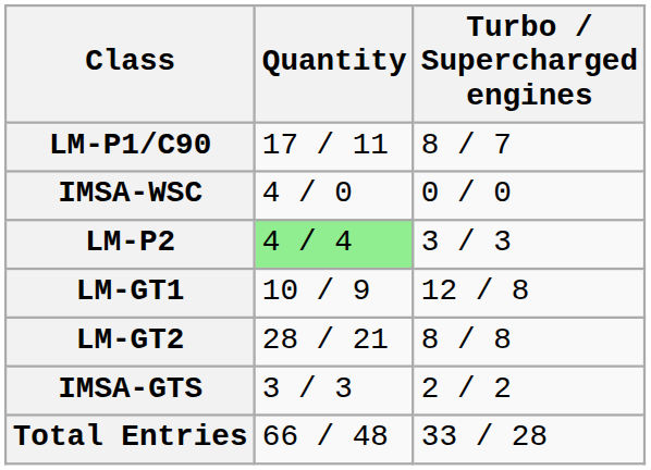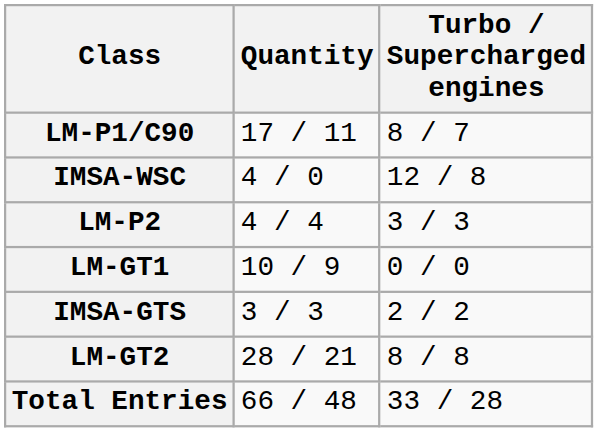IMSA-WSC | Turbo / Supercharged engines: 0 / 0 -> 12 / 8
LM-P2 | Quantity: lightgreen background -> no background
LM-GT1 | Turbo / Supercharged engines: 12 / 8 -> 0 / 0
rows swapped: LM-GT2 <-> IMSA-GTS
